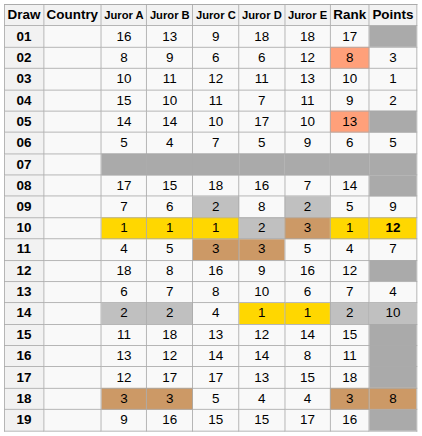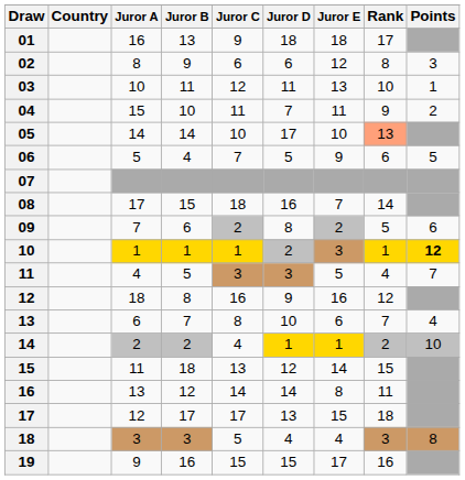02 | Rank: lightsalmon background -> no background
09 | Points: 9 -> 6
